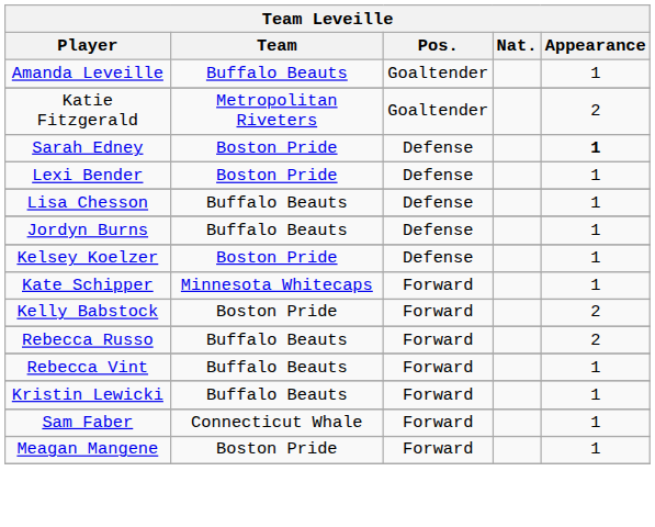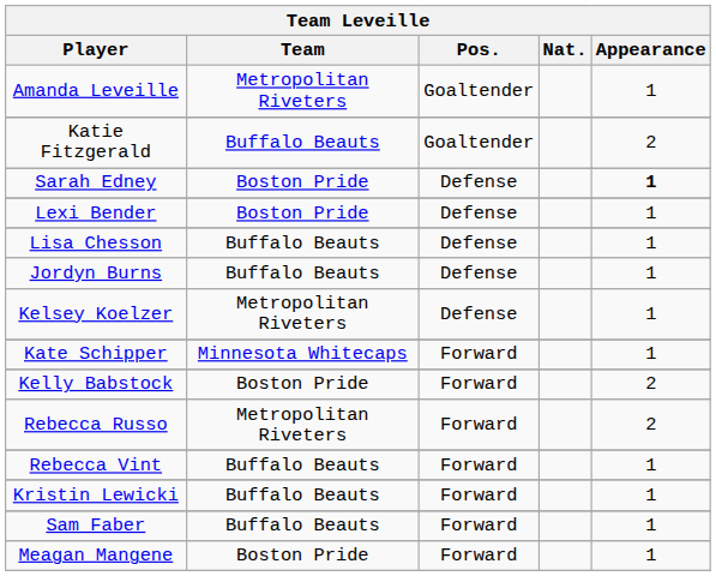Amanda Leveille | Team: Buffalo Beauts -> Metropolitan Riveters
Katie Fitzgerald | Team: Metropolitan Riveters -> Buffalo Beauts
Kelsey Koelzer | Team: Boston Pride -> Metropolitan Riveters
Rebecca Russo | Team: Buffalo Beauts -> Metropolitan Riveters
Sam Faber | Team: Connecticut Whale -> Buffalo Beauts
